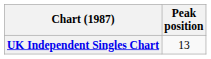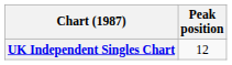UK Independent Singles Chart | Peak position: 13 -> 12
